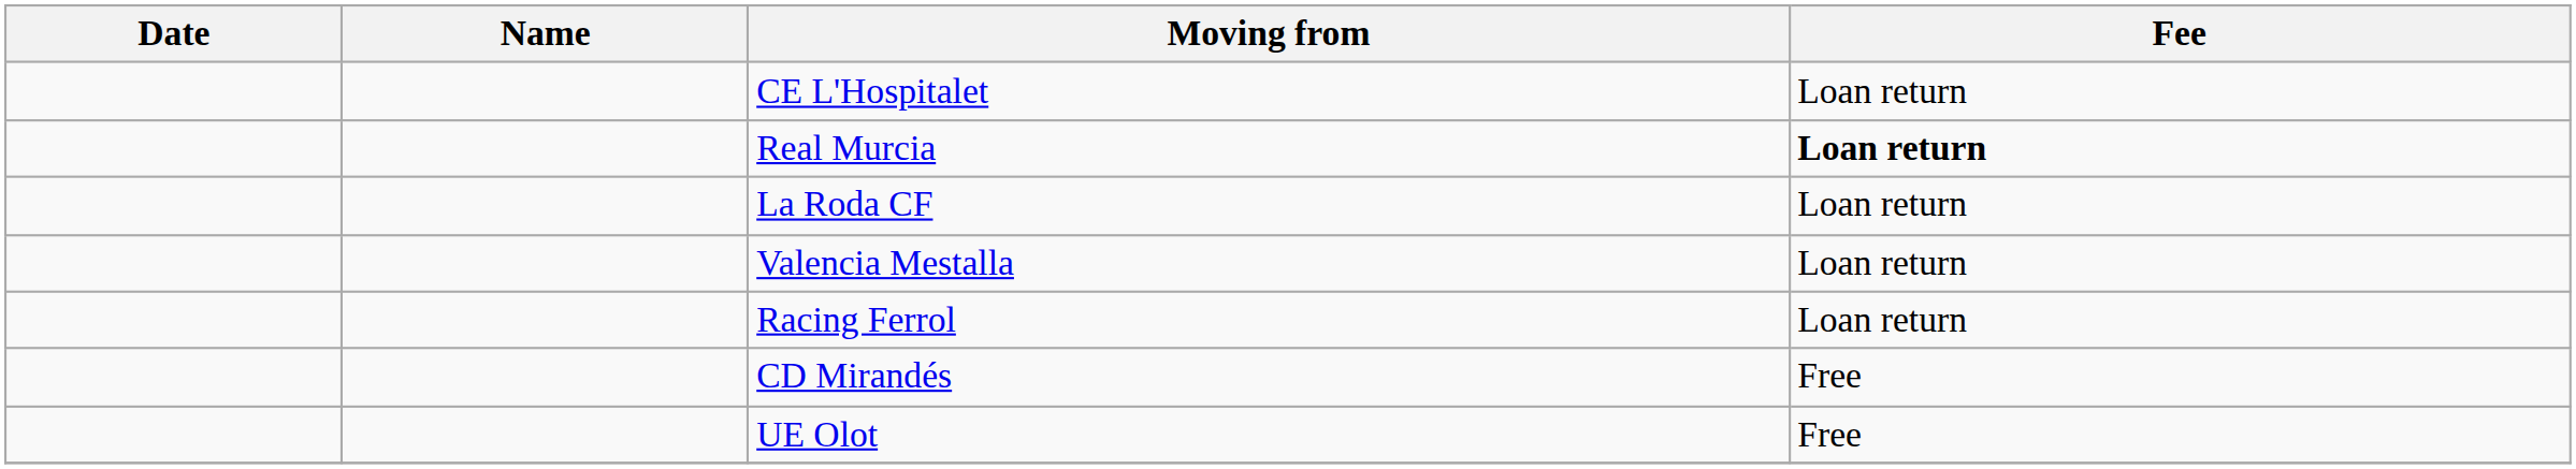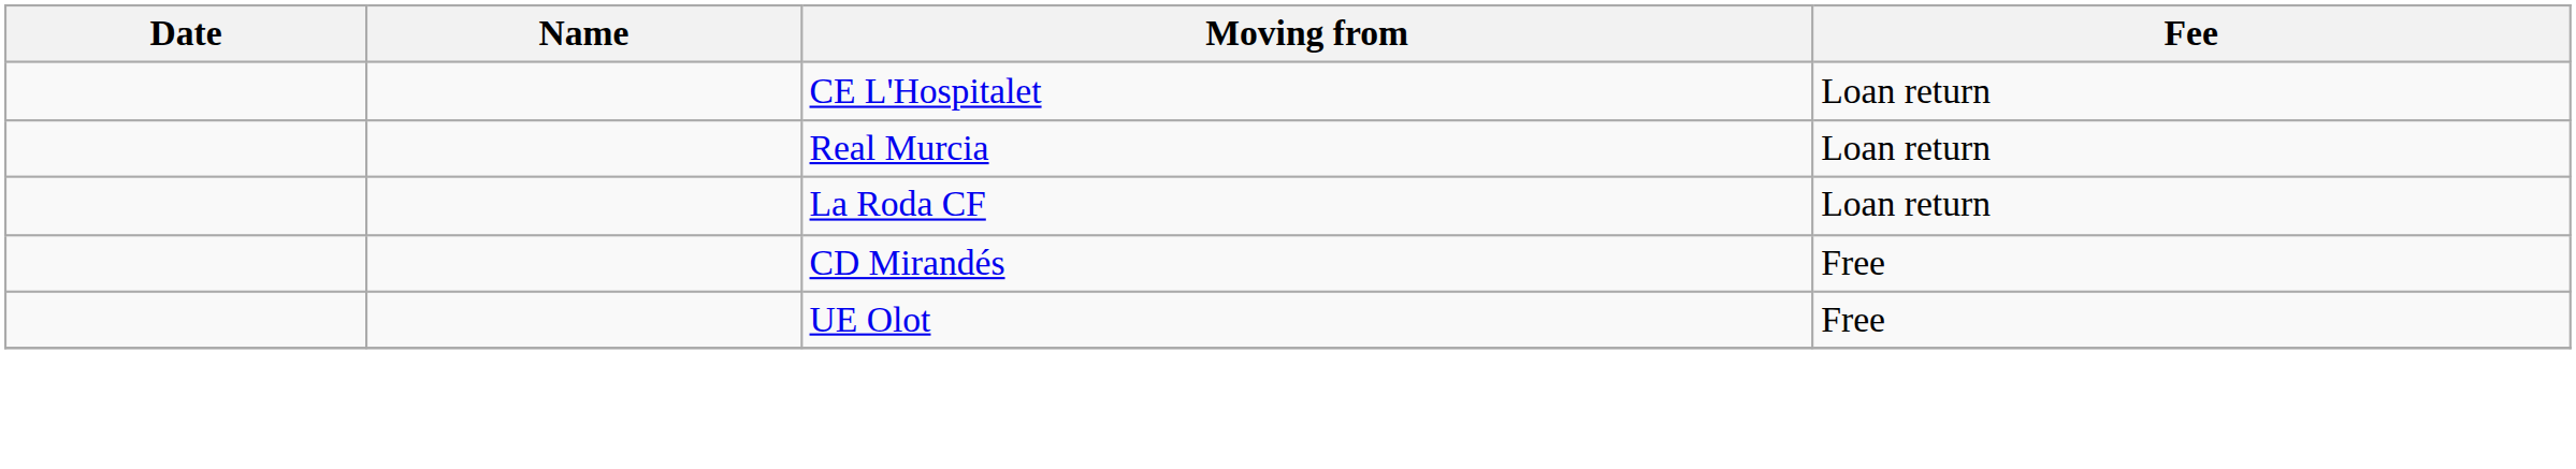Real Murcia | Fee: bold -> normal
- row: Valencia Mestalla | Loan return
- row: Racing Ferrol | Loan return
